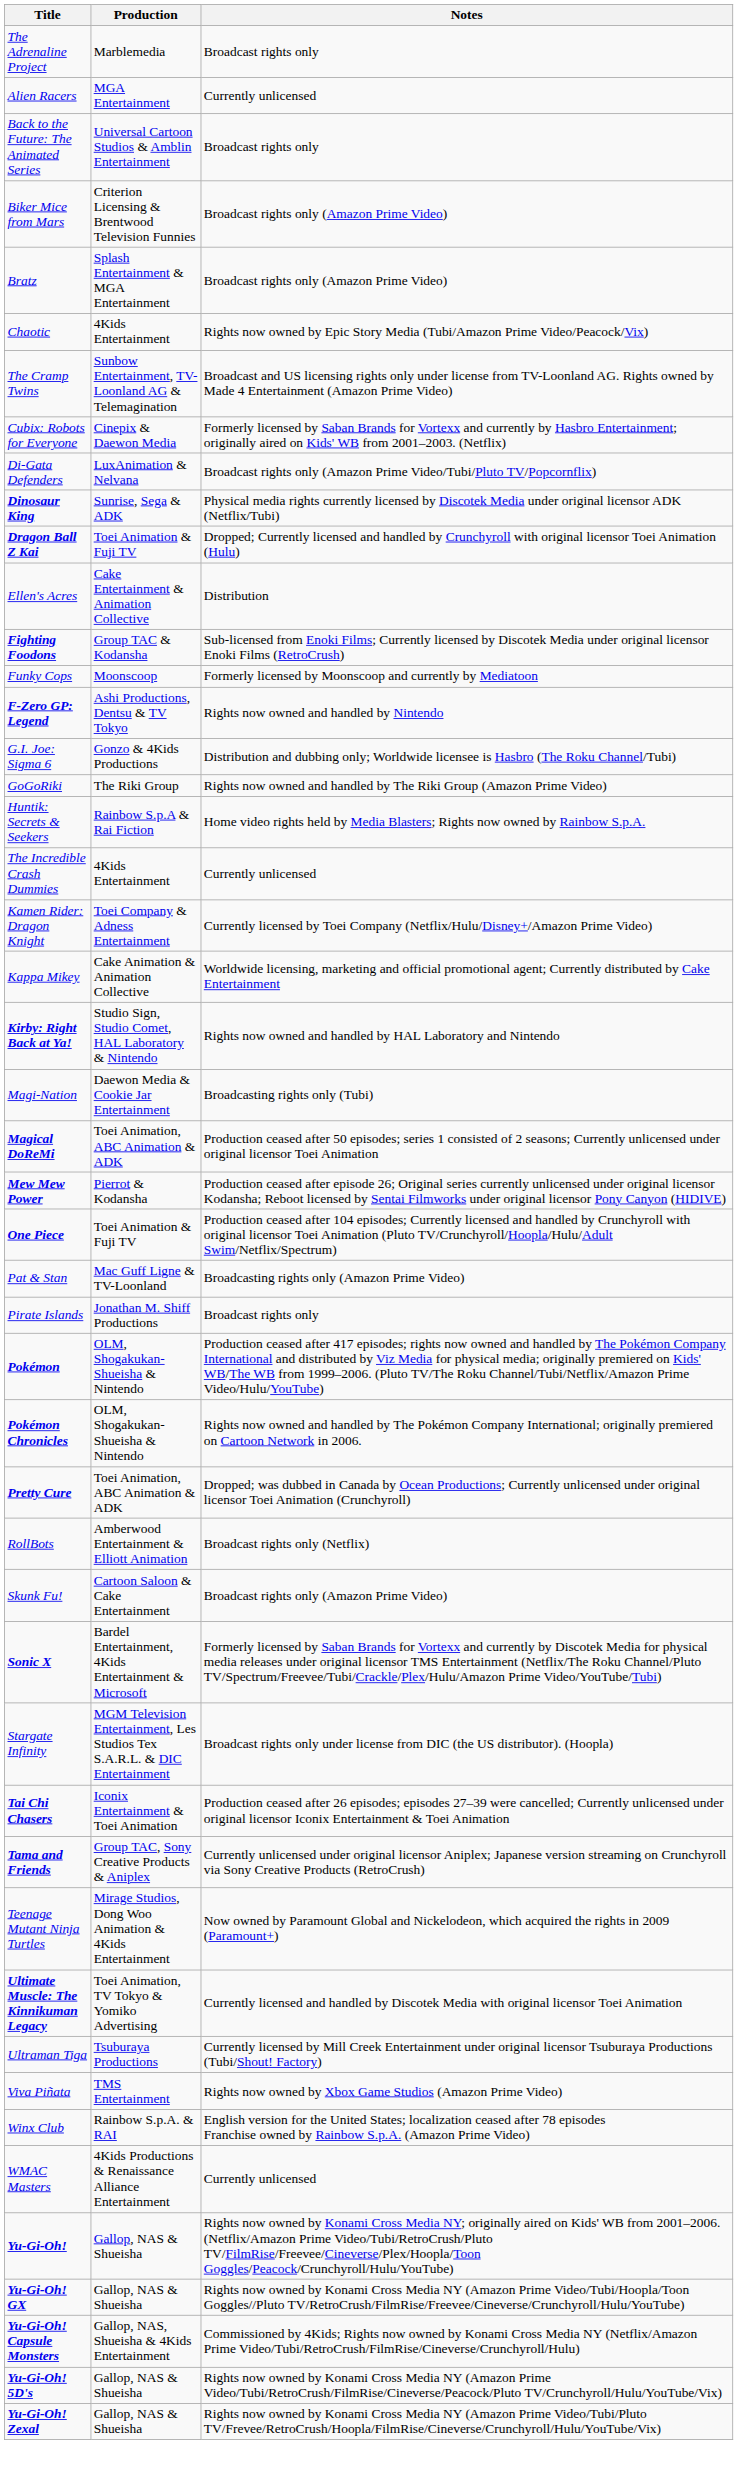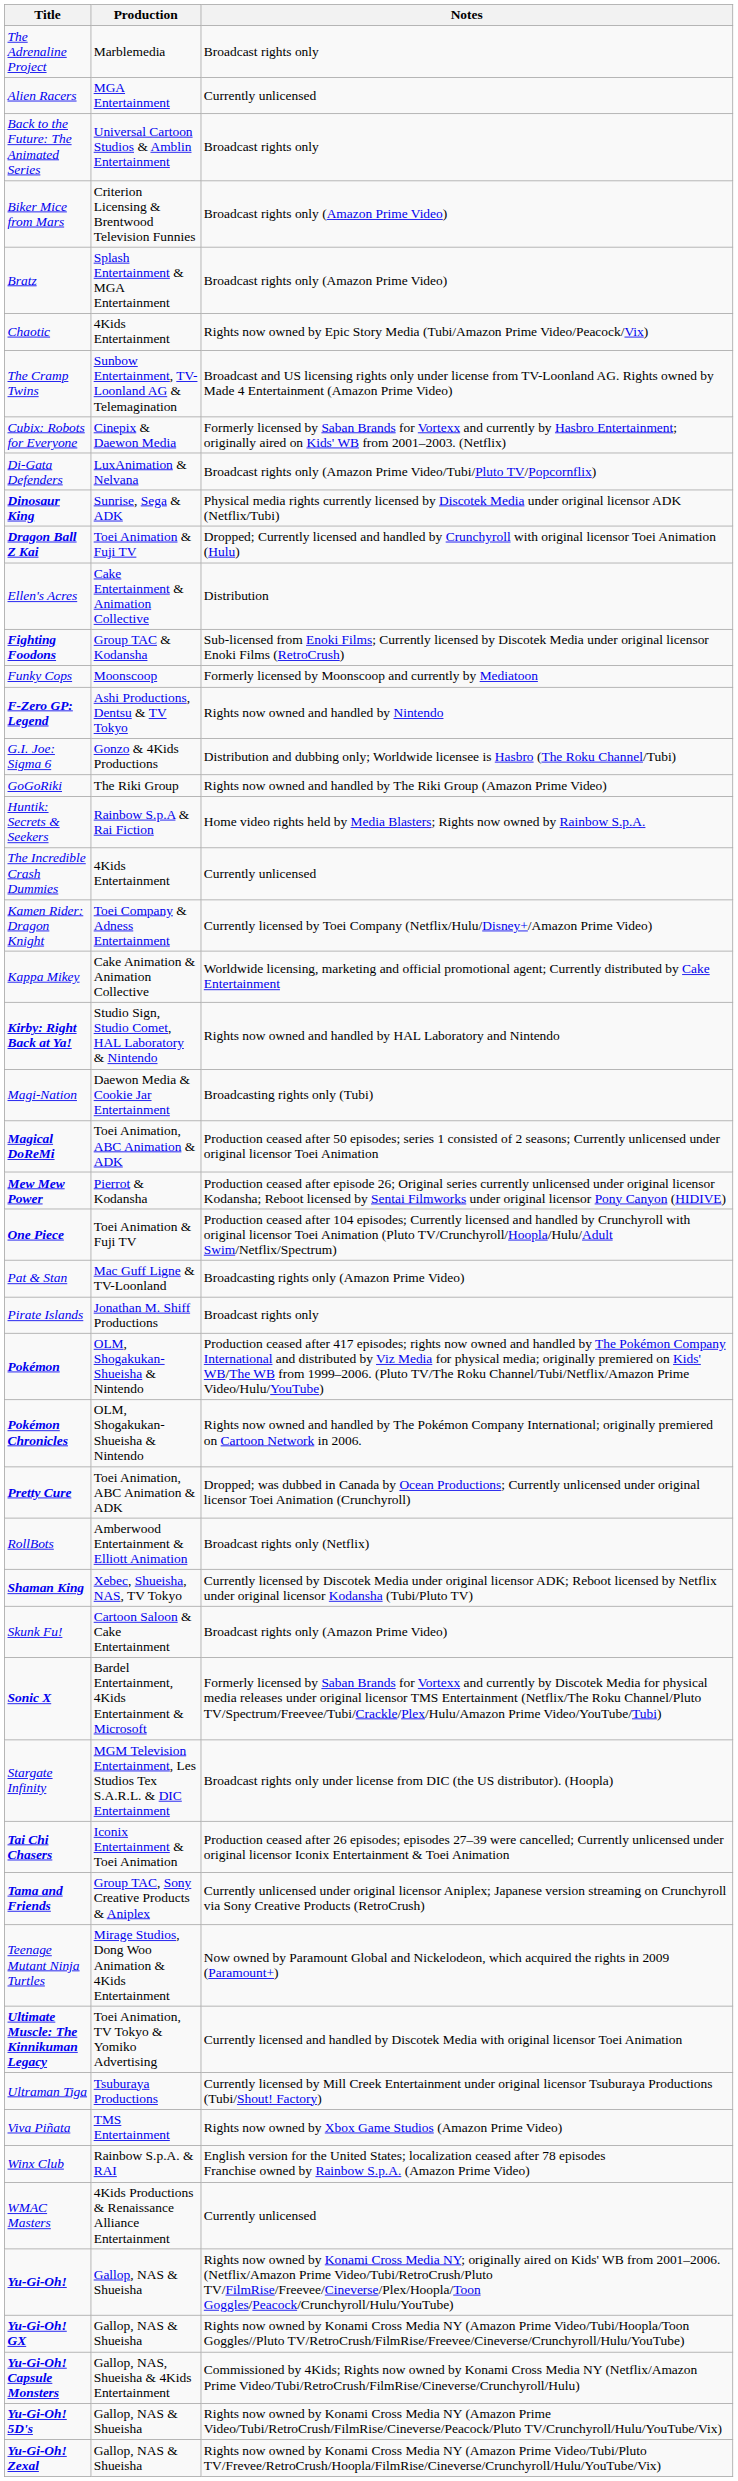+ row: Shaman King | Xebec, Shueisha, NAS, TV Tokyo | Currently licensed by Discotek Media under original licensor ADK; Reboot licensed by Netflix under original licensor Kodansha (Tubi/Pluto TV)
